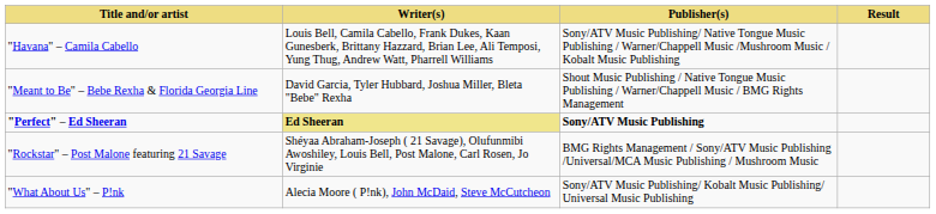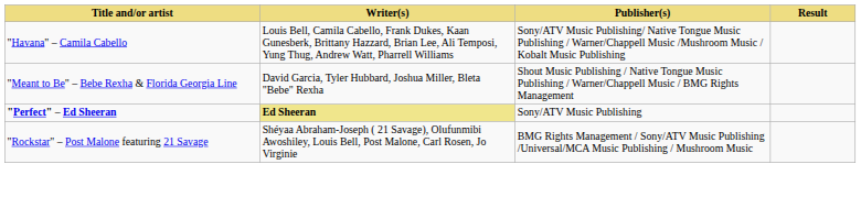"Perfect" – Ed Sheeran | Publisher(s): bold -> normal
- row: "What About Us" – P!nk | Alecia Moore ( P!nk), John McDaid, Steve McCutcheon | Sony/ATV Music Publishing/ Kobalt Music Publishing/ Universal Music Publishing
